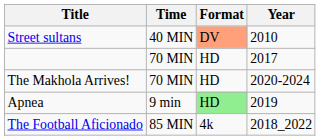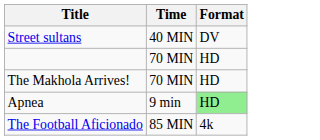- column: Year | 2010 | 2017 | 2020-2024 | 2019 | 2018_2022
Street sultans | Format: lightsalmon background -> no background
